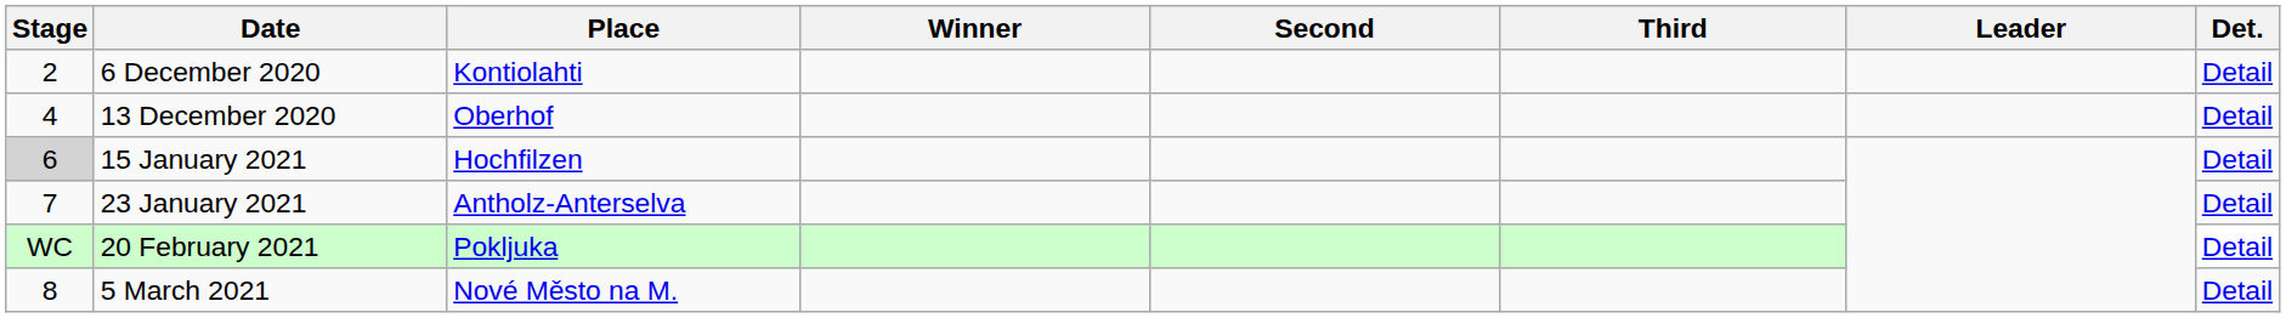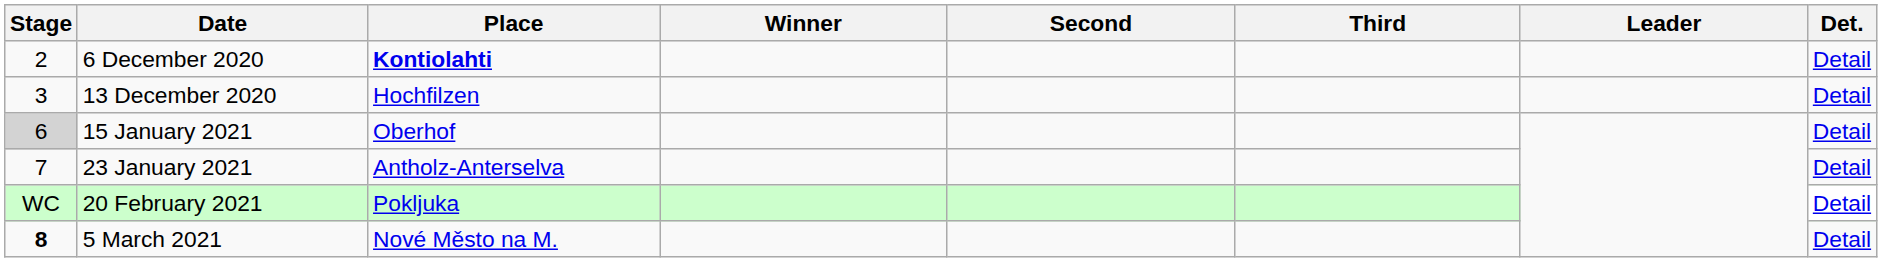6 December 2020 | Place: normal -> bold
13 December 2020 | Stage: 4 -> 3
13 December 2020 | Place: Oberhof -> Hochfilzen
15 January 2021 | Place: Hochfilzen -> Oberhof
5 March 2021 | Stage: normal -> bold
